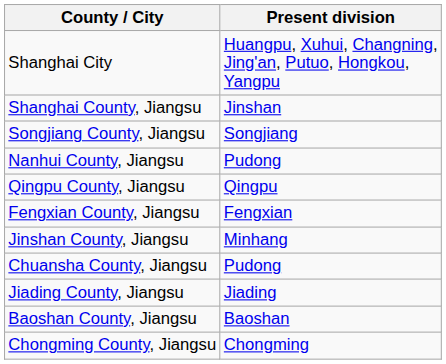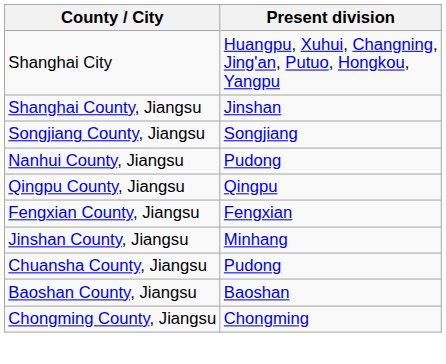- row: Jiading County, Jiangsu | Jiading
